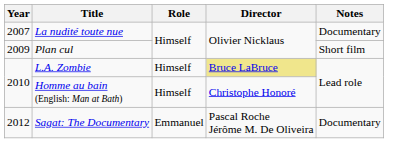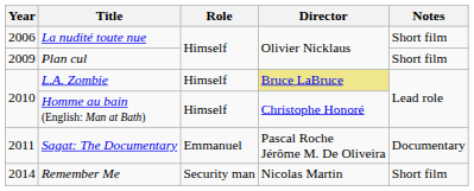La nudité toute nue | Year: 2007 -> 2006
La nudité toute nue | Notes: Documentary -> Short film
Sagat: The Documentary | Year: 2012 -> 2011
+ row: 2014 | Remember Me | Security man | Nicolas Martin | Short film
